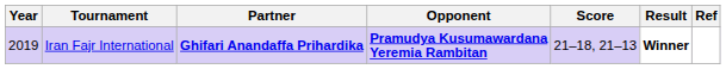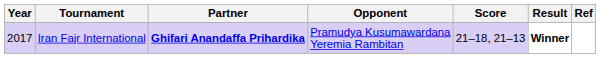Iran Fajr International | Year: 2019 -> 2017
Iran Fajr International | Opponent: bold -> normal
